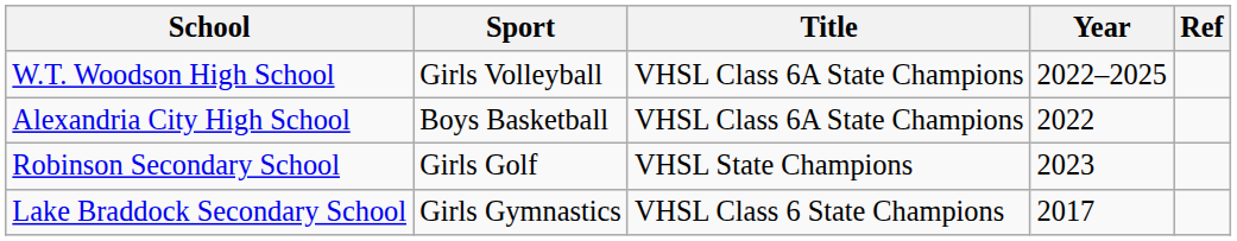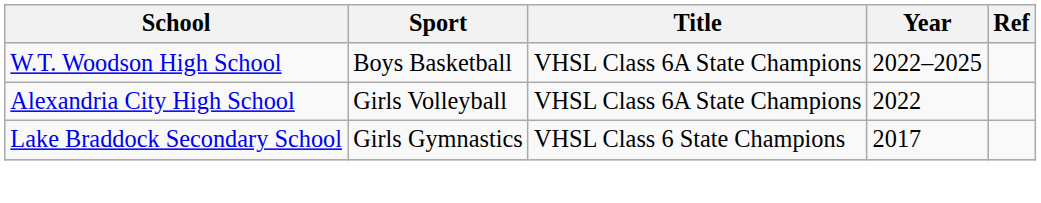W.T. Woodson High School | Sport: Girls Volleyball -> Boys Basketball
Alexandria City High School | Sport: Boys Basketball -> Girls Volleyball
- row: Robinson Secondary School | Girls Golf | VHSL State Champions | 2023
